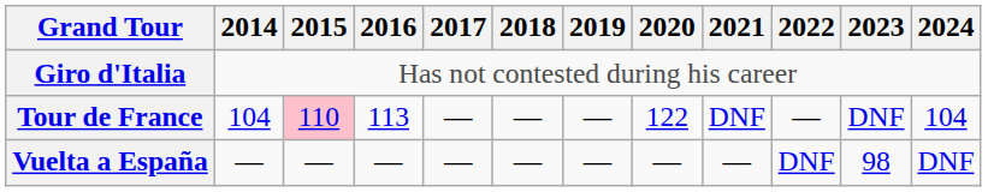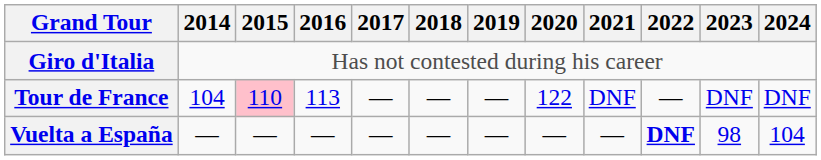Tour de France | 2024: 104 -> DNF
Vuelta a España | 2022: normal -> bold
Vuelta a España | 2024: DNF -> 104
